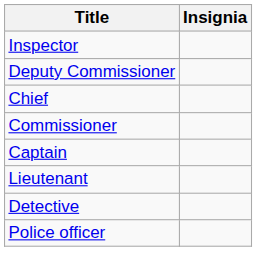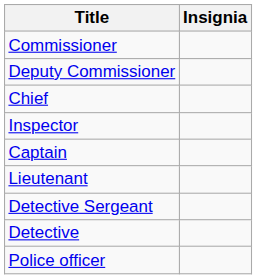rows swapped: Commissioner <-> Inspector
+ row: Detective Sergeant
